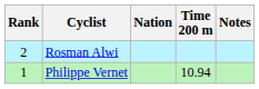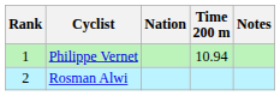rows swapped: Philippe Vernet <-> Rosman Alwi
